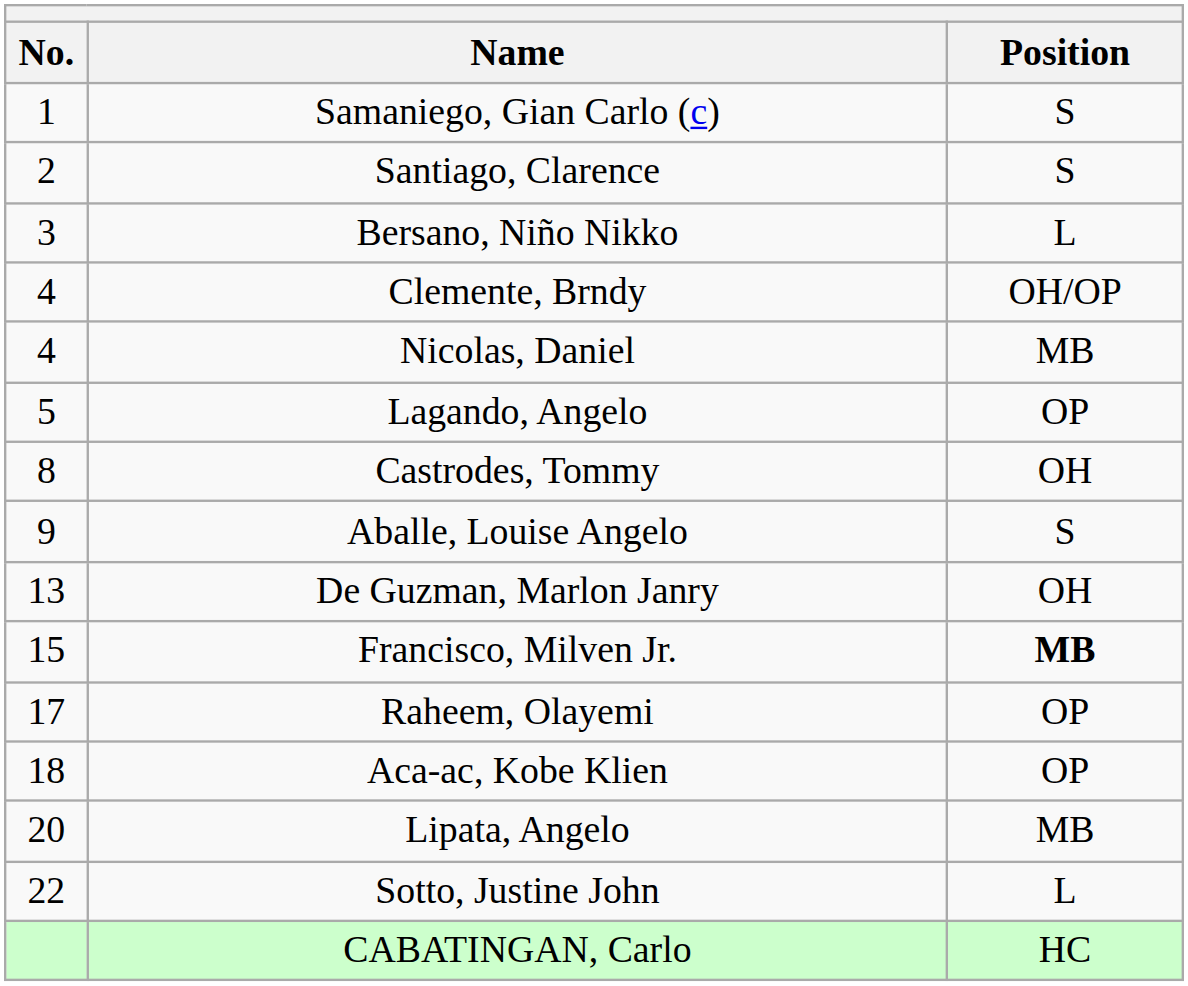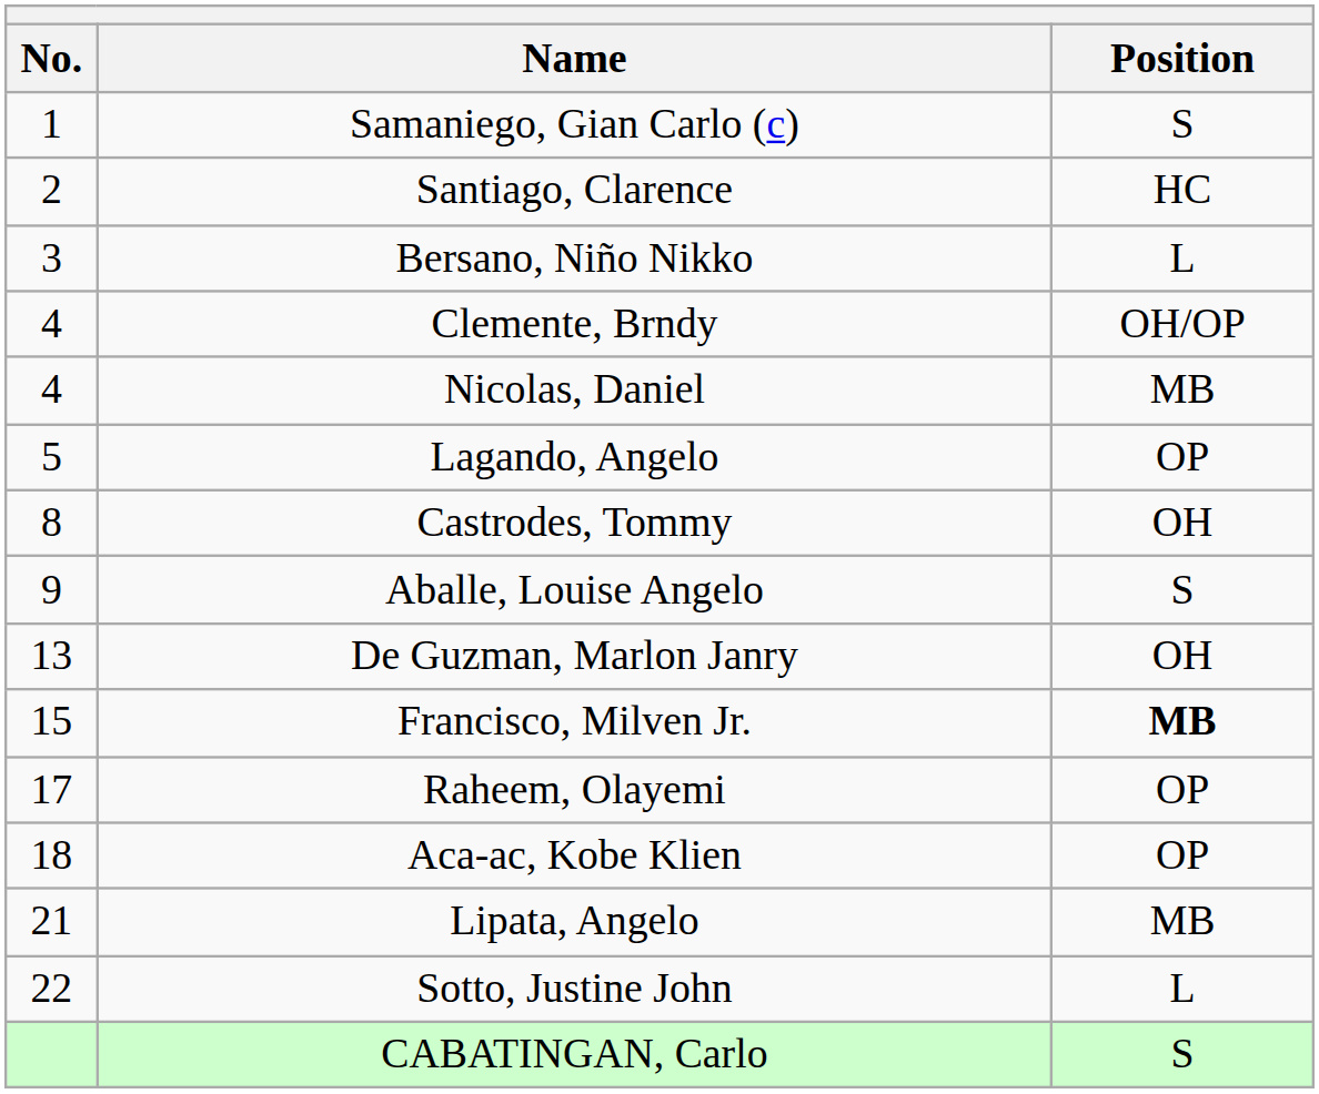Santiago, Clarence | Position: S -> HC
Lipata, Angelo | No.: 20 -> 21
CABATINGAN, Carlo | Position: HC -> S
